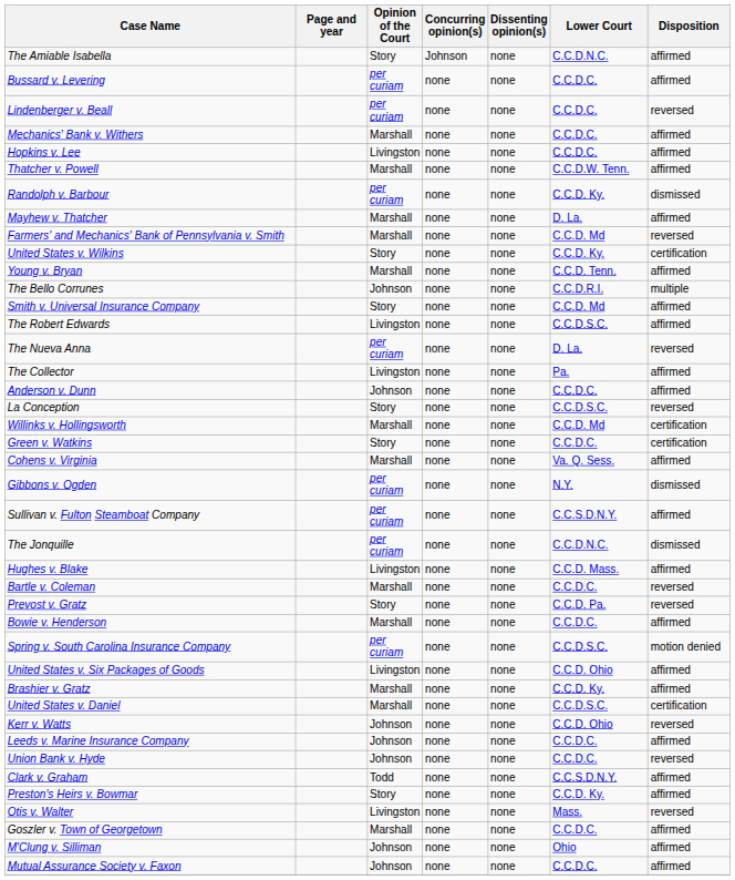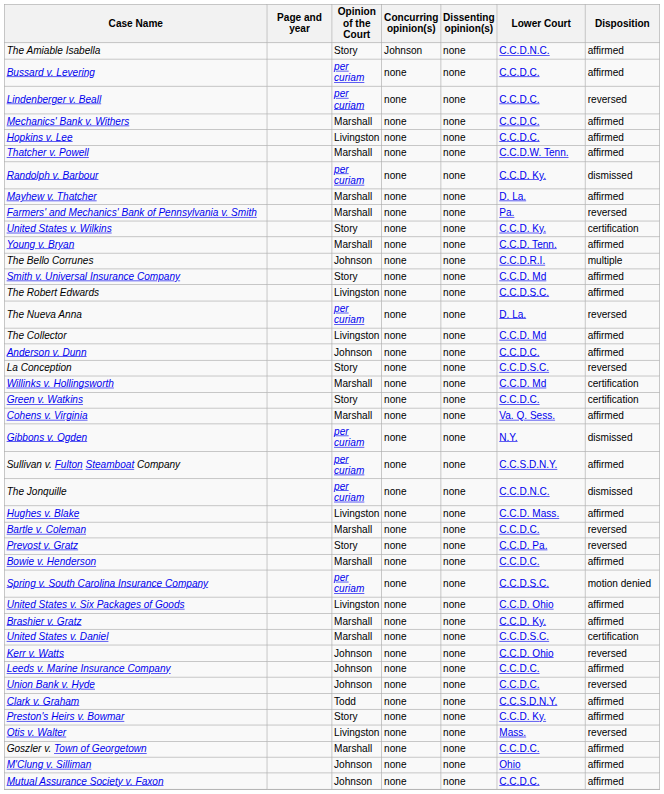Farmers' and Mechanics' Bank of Pennsylvania v. Smith | Lower Court: C.C.D. Md -> Pa.
The Collector | Lower Court: Pa. -> C.C.D. Md
